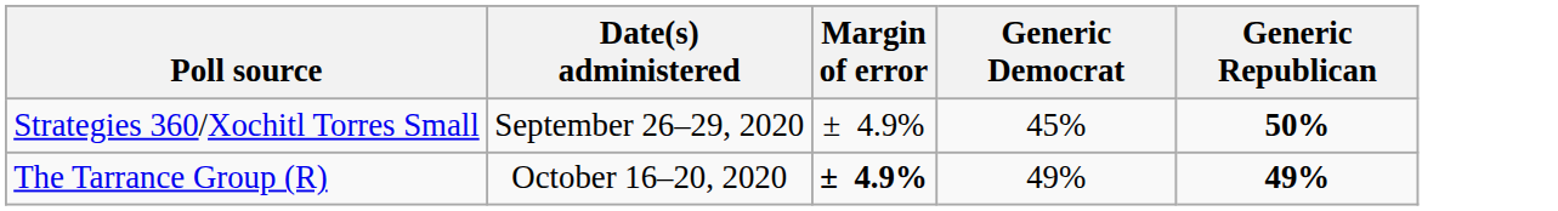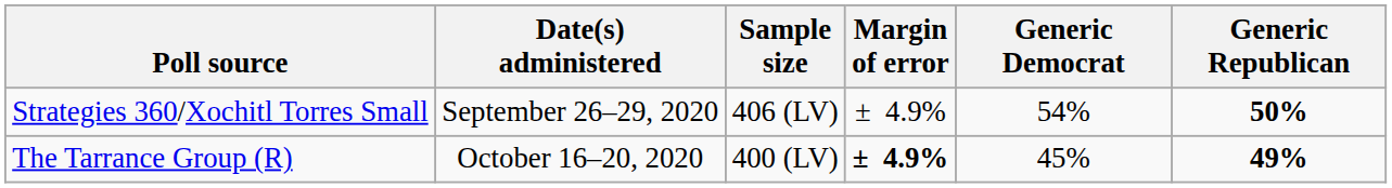+ column: Sample size | 406 (LV) | 400 (LV)
Strategies 360/Xochitl Torres Small | Generic Democrat: 45% -> 54%
The Tarrance Group (R) | Generic Democrat: 49% -> 45%
